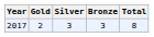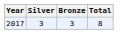- column: Gold | 2
